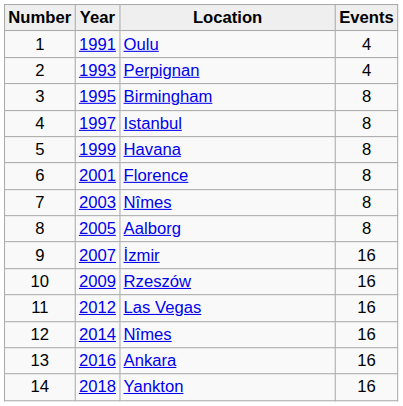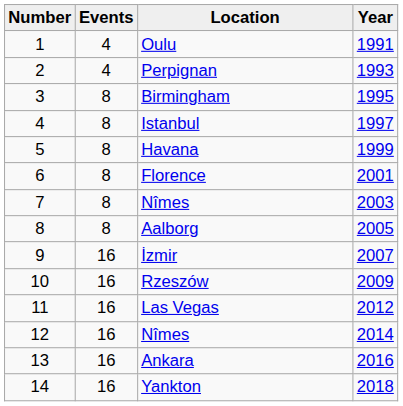columns swapped: Year <-> Events
